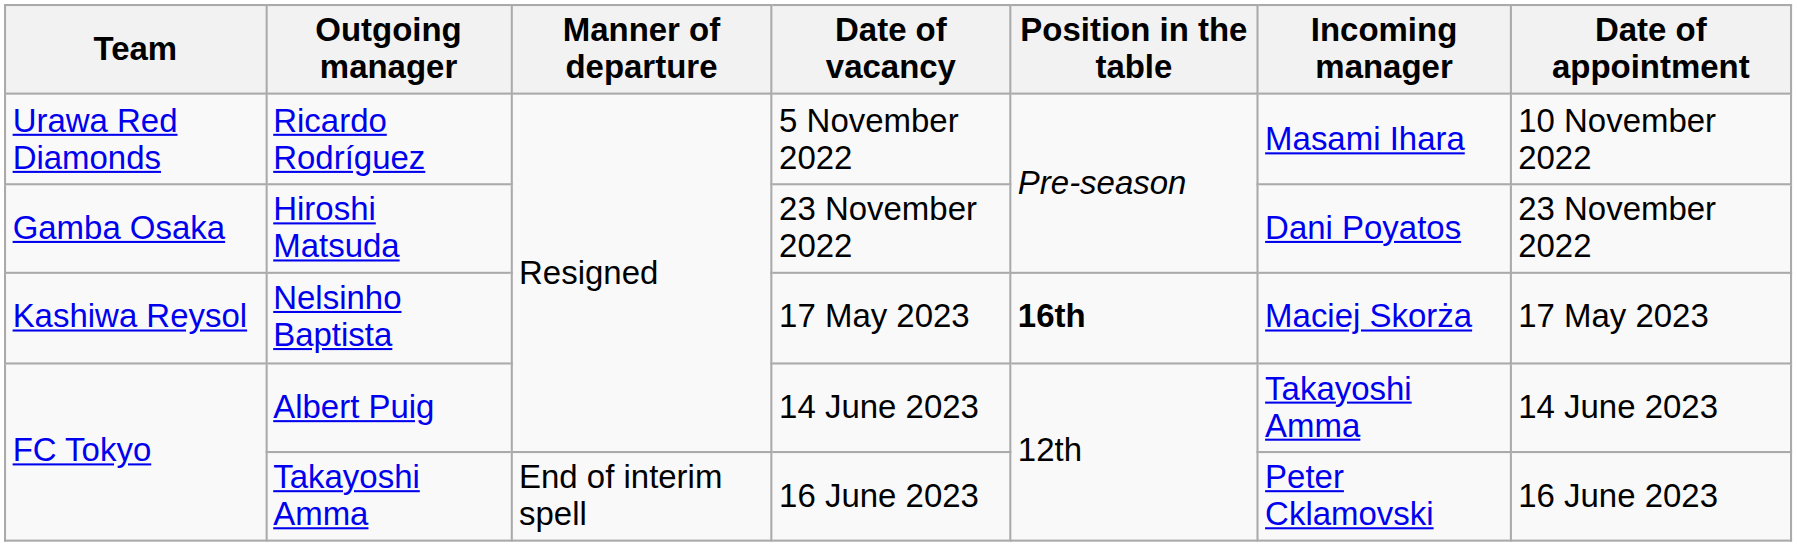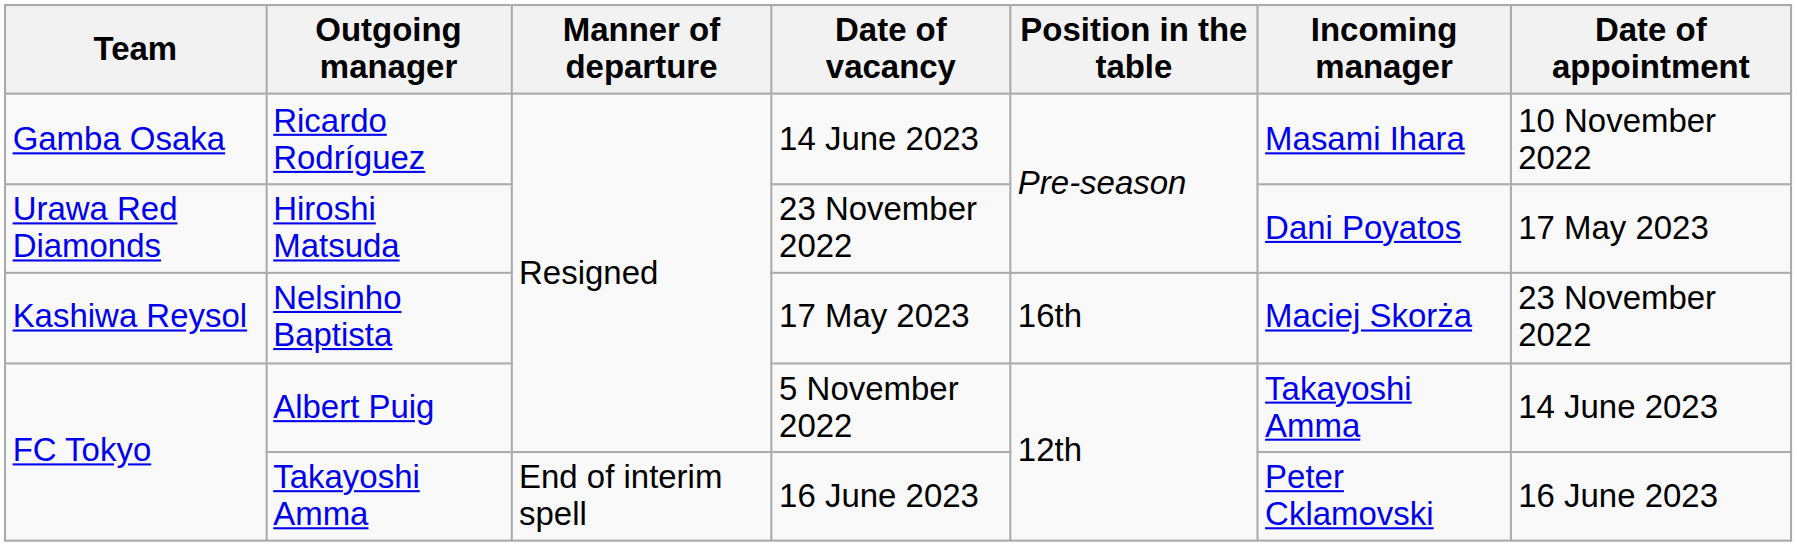Ricardo Rodríguez | Team: Urawa Red Diamonds -> Gamba Osaka
Ricardo Rodríguez | Date of vacancy: 5 November 2022 -> 14 June 2023
Hiroshi Matsuda | Team: Gamba Osaka -> Urawa Red Diamonds
Hiroshi Matsuda | Date of appointment: 23 November 2022 -> 17 May 2023
Nelsinho Baptista | Position in the table: bold -> normal
Nelsinho Baptista | Date of appointment: 17 May 2023 -> 23 November 2022
Albert Puig | Date of vacancy: 14 June 2023 -> 5 November 2022
